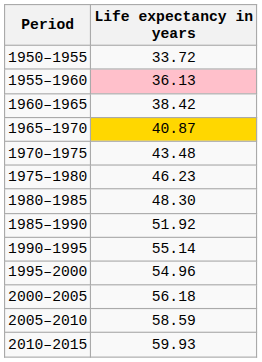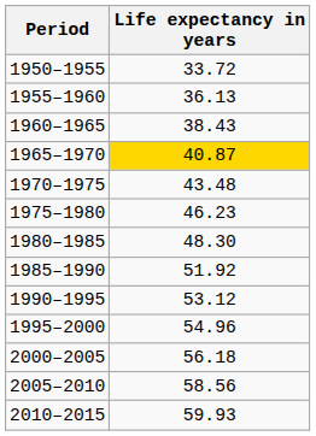1955–1960 | Life expectancy in years: pink background -> no background
1960–1965 | Life expectancy in years: 38.42 -> 38.43
1990–1995 | Life expectancy in years: 55.14 -> 53.12
2005–2010 | Life expectancy in years: 58.59 -> 58.56
